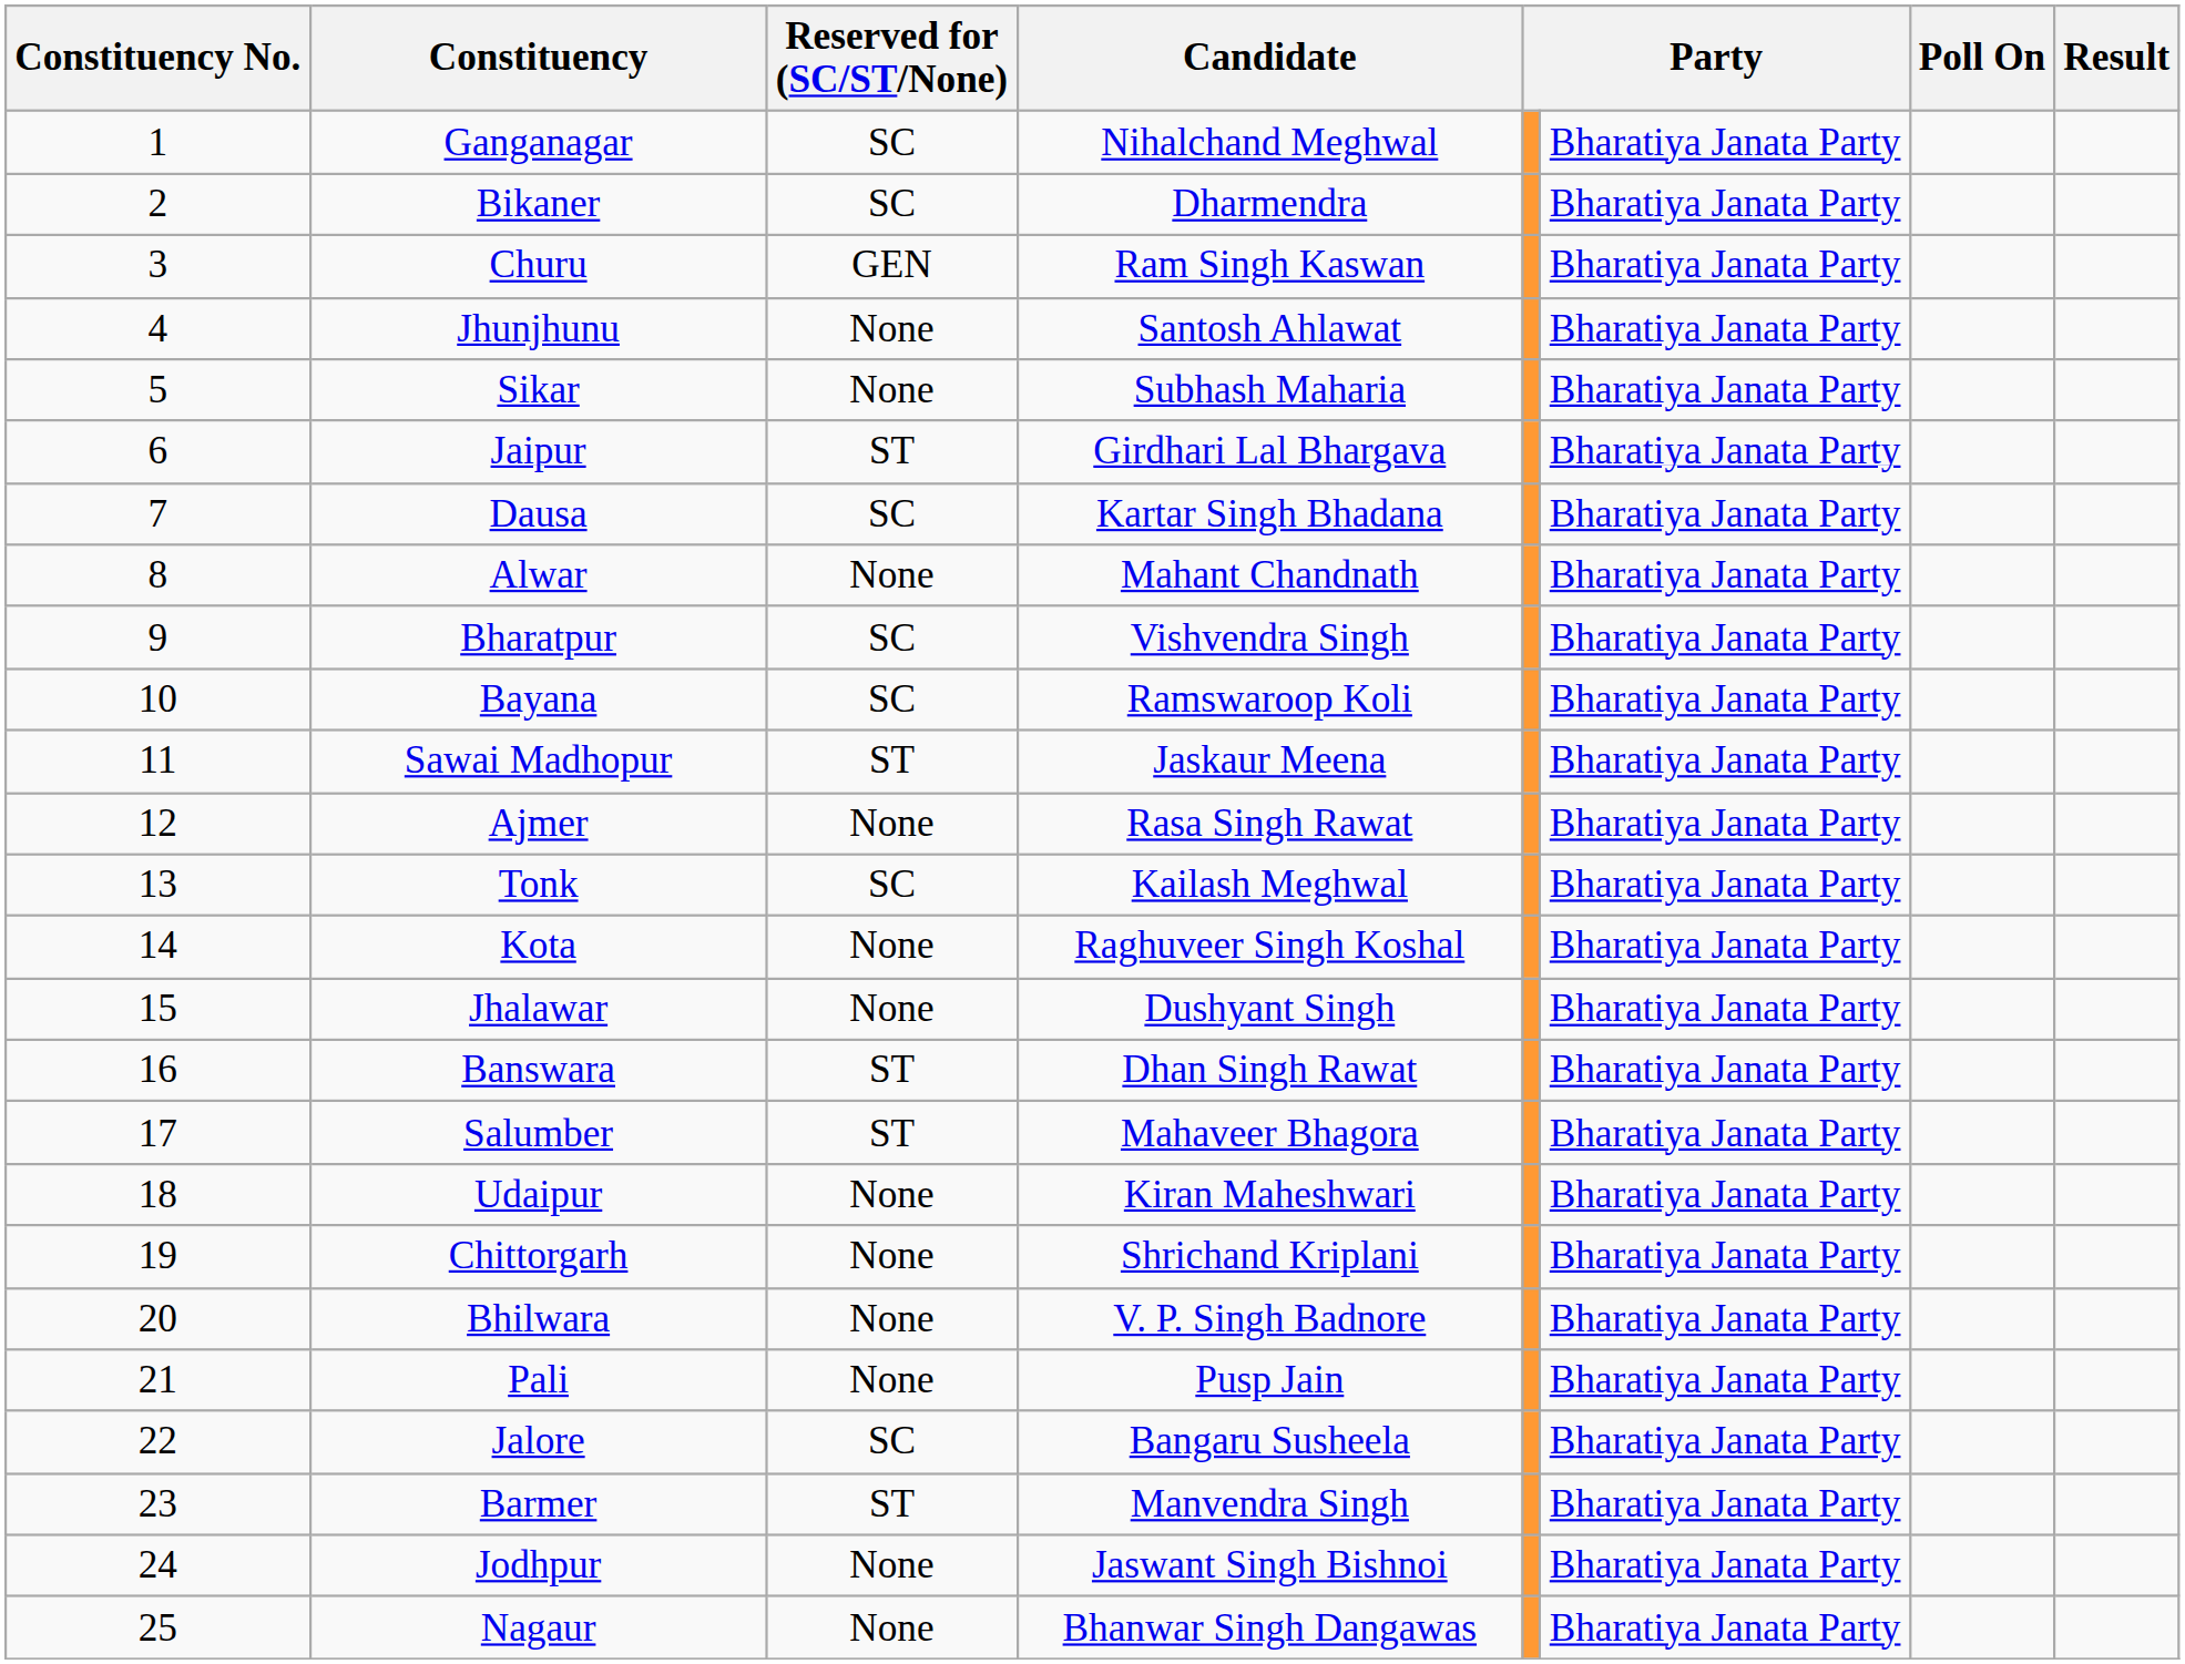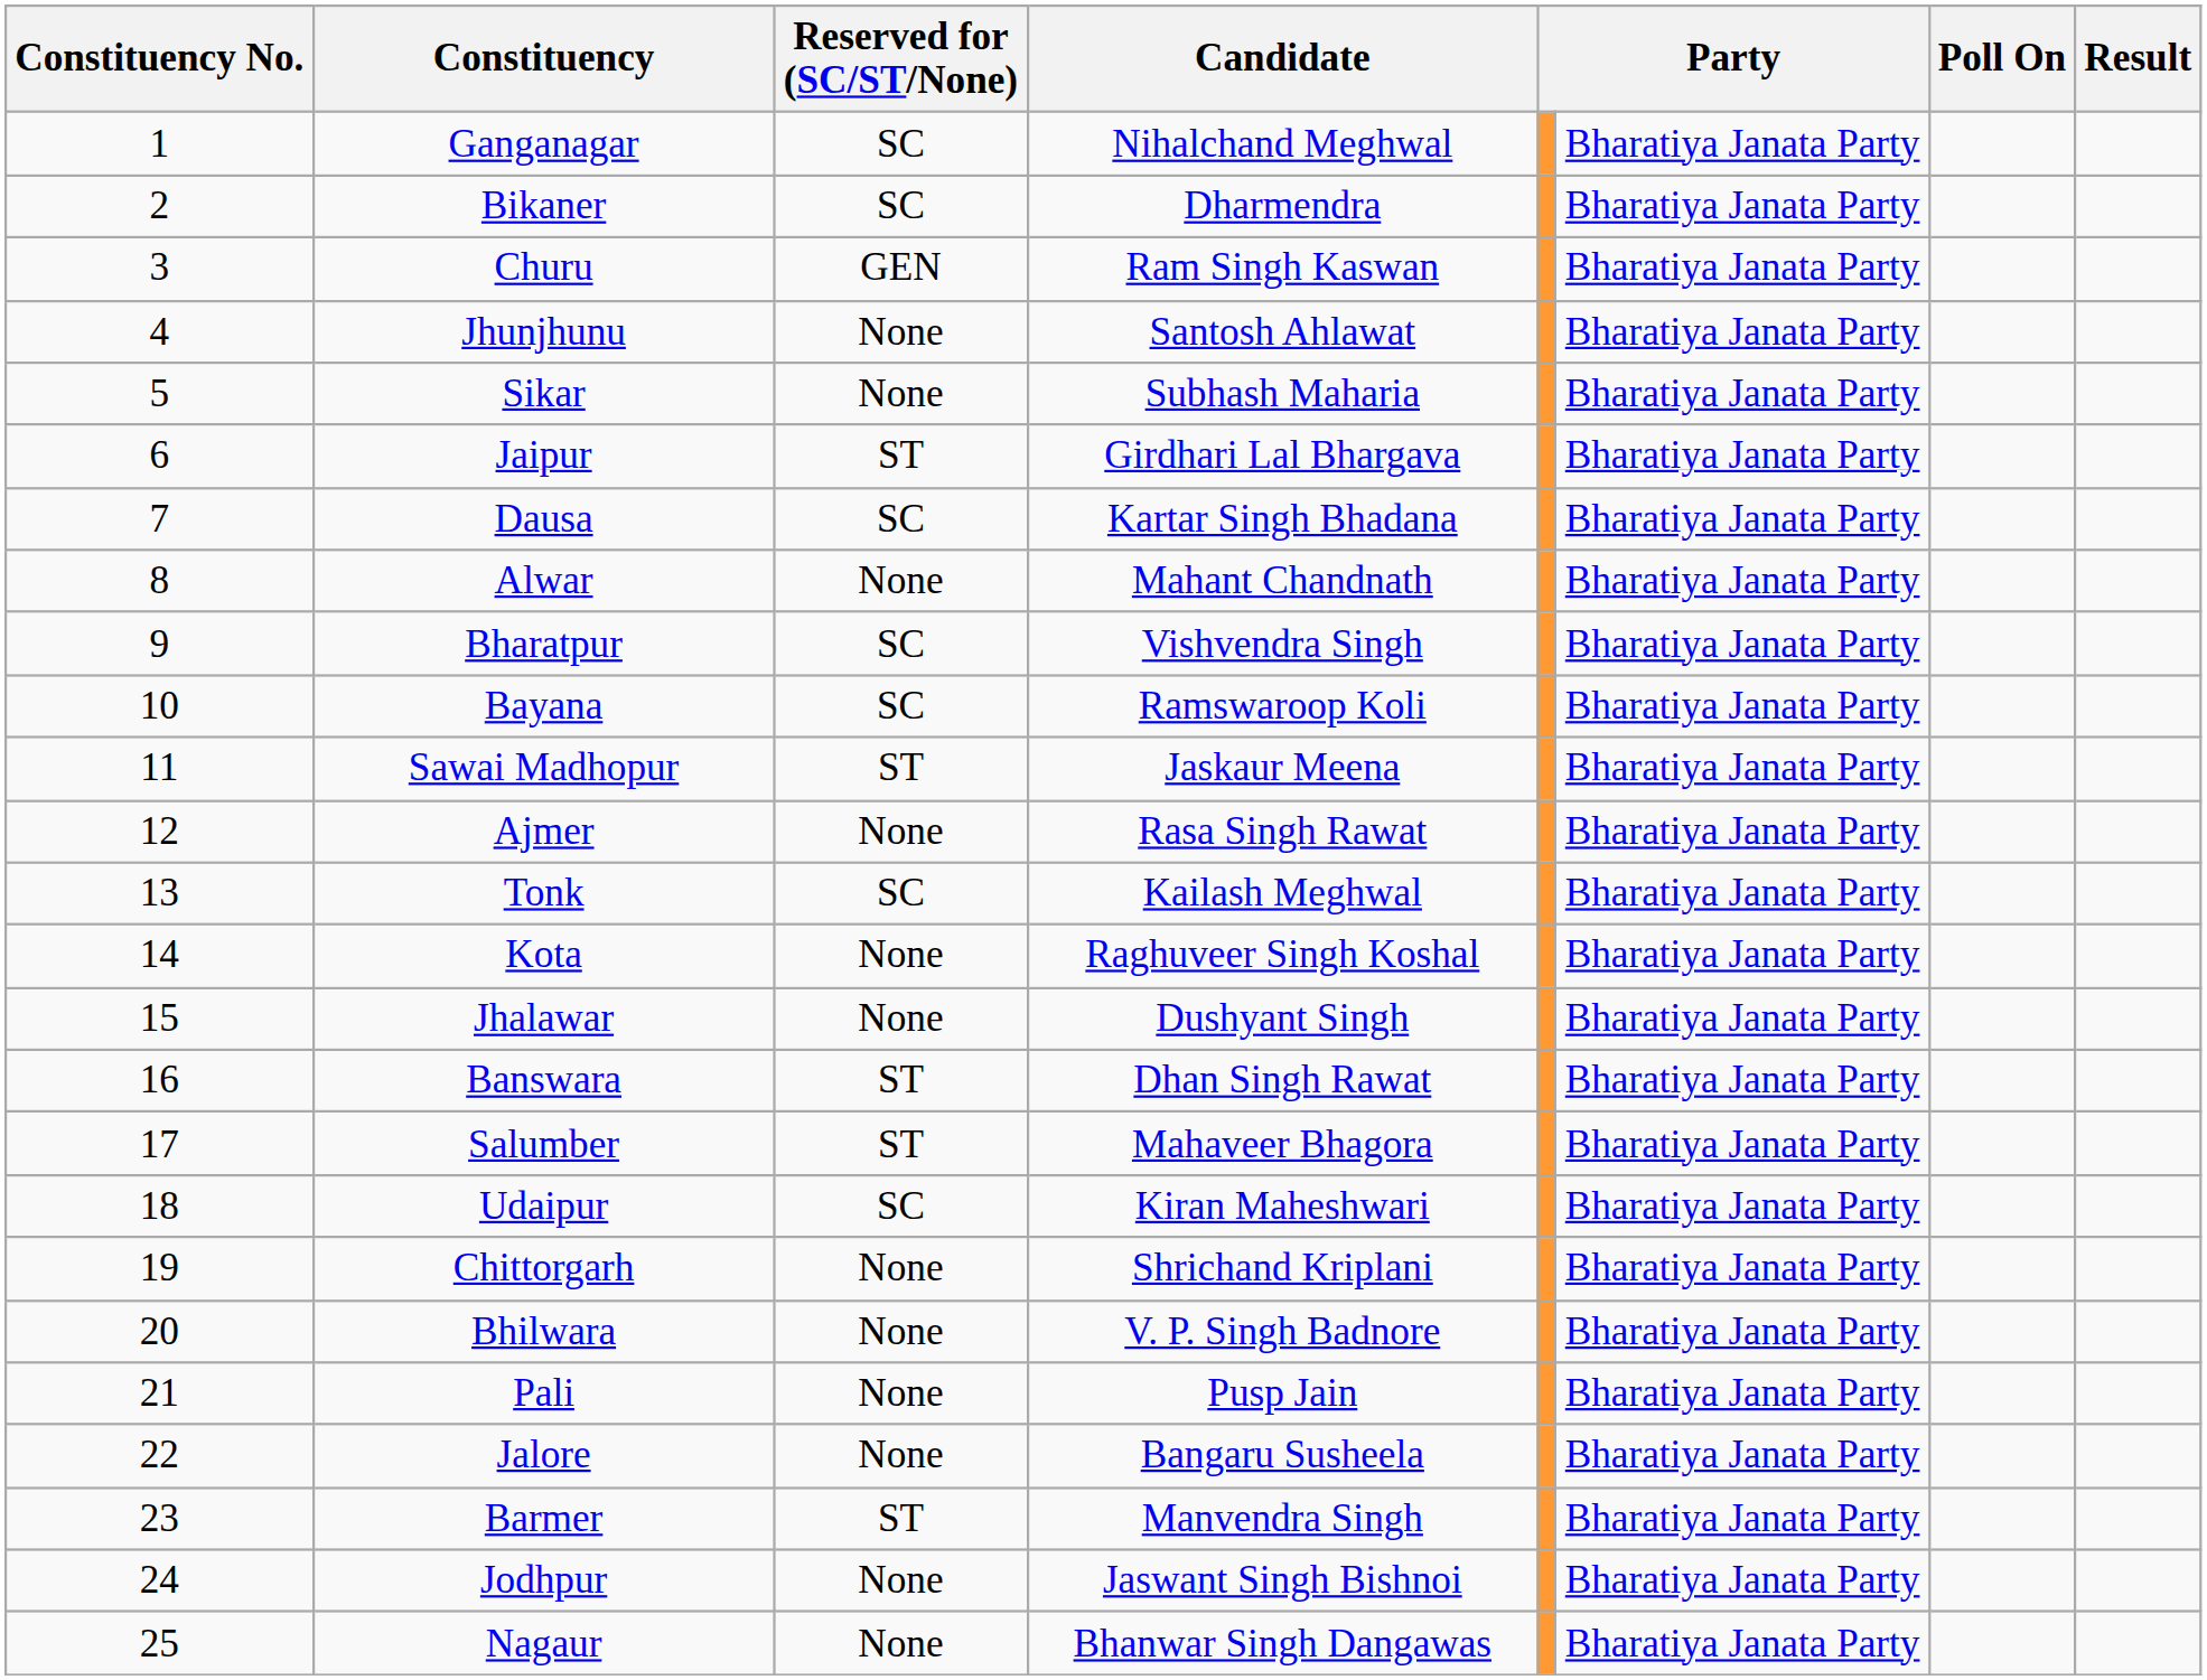Udaipur | Reserved for (SC/ST/None): None -> SC
Jalore | Reserved for (SC/ST/None): SC -> None
